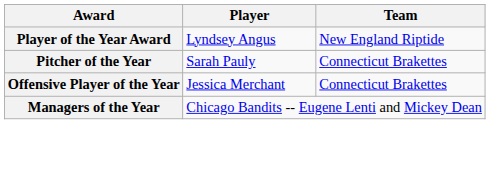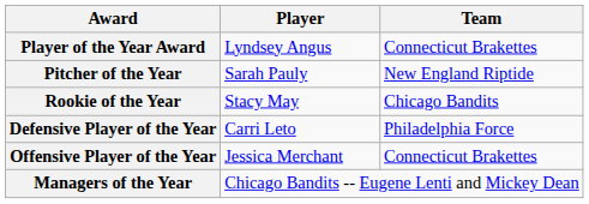Player of the Year Award | Team: New England Riptide -> Connecticut Brakettes
Pitcher of the Year | Team: Connecticut Brakettes -> New England Riptide
+ row: Rookie of the Year | Stacy May | Chicago Bandits
+ row: Defensive Player of the Year | Carri Leto | Philadelphia Force
